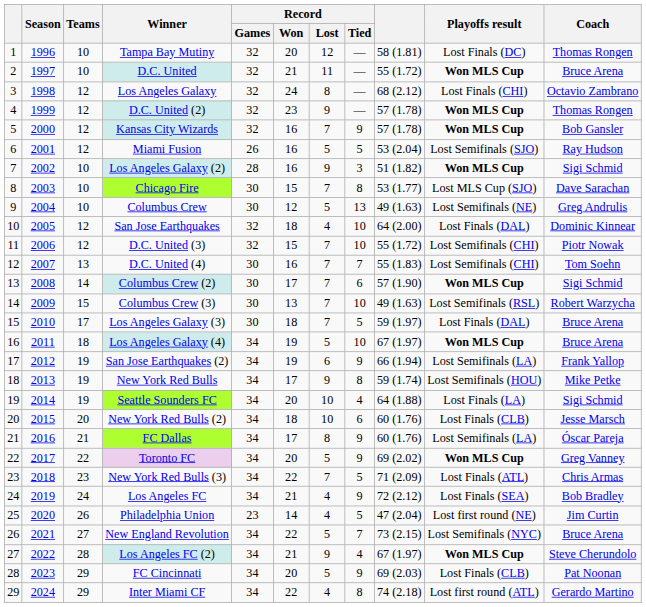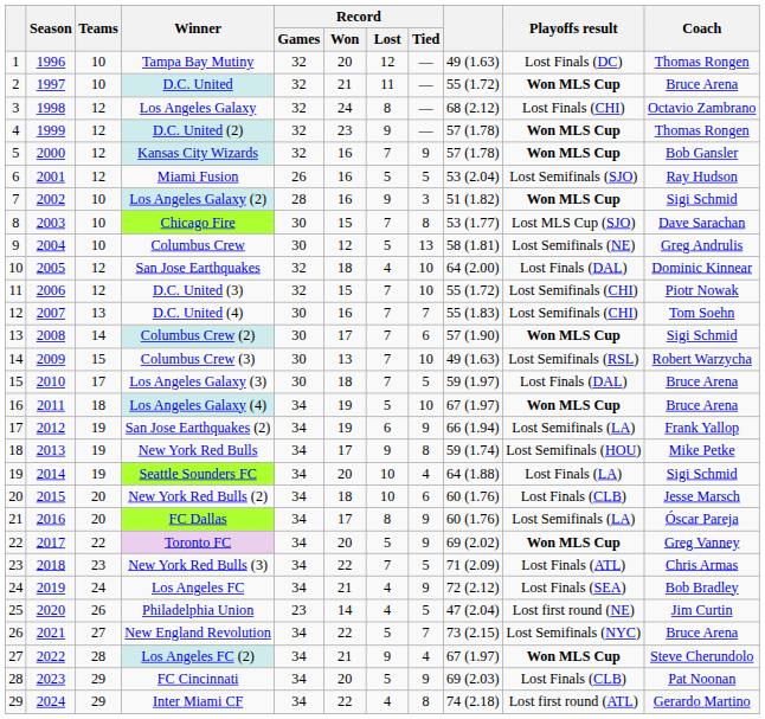Tampa Bay Mutiny | column 9: 58 (1.81) -> 49 (1.63)
Columbus Crew | column 9: 49 (1.63) -> 58 (1.81)
FC Dallas | Teams: 21 -> 20
